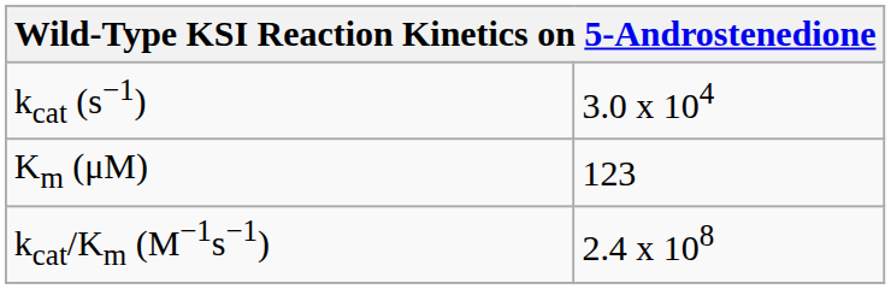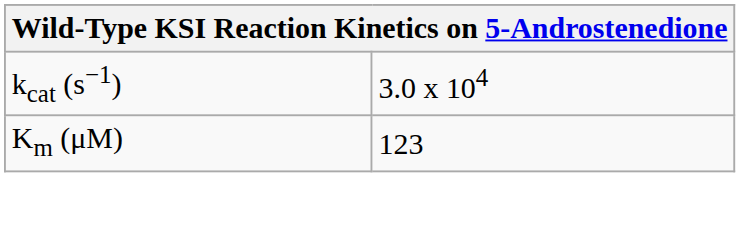- row: kcat/Km (M−1s−1) | 2.4 x 108
